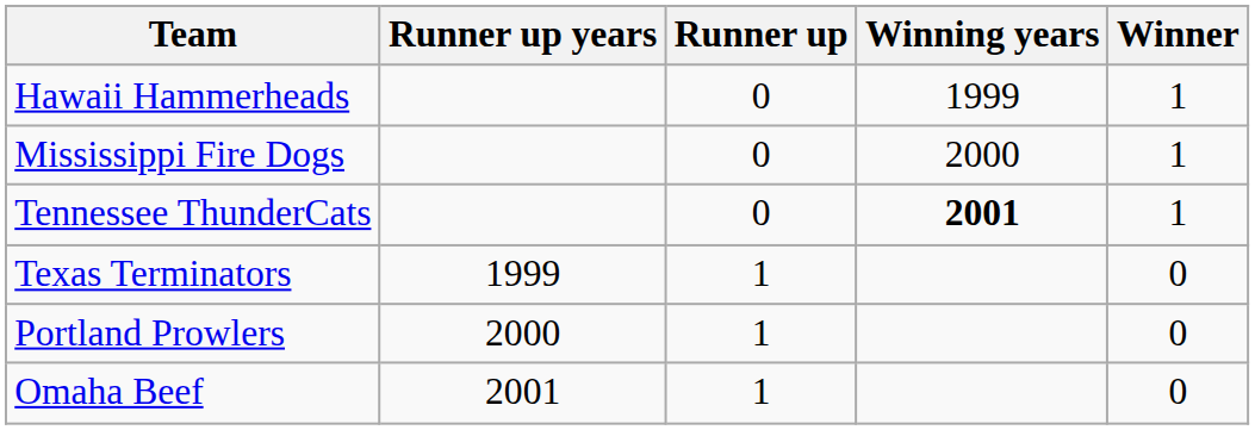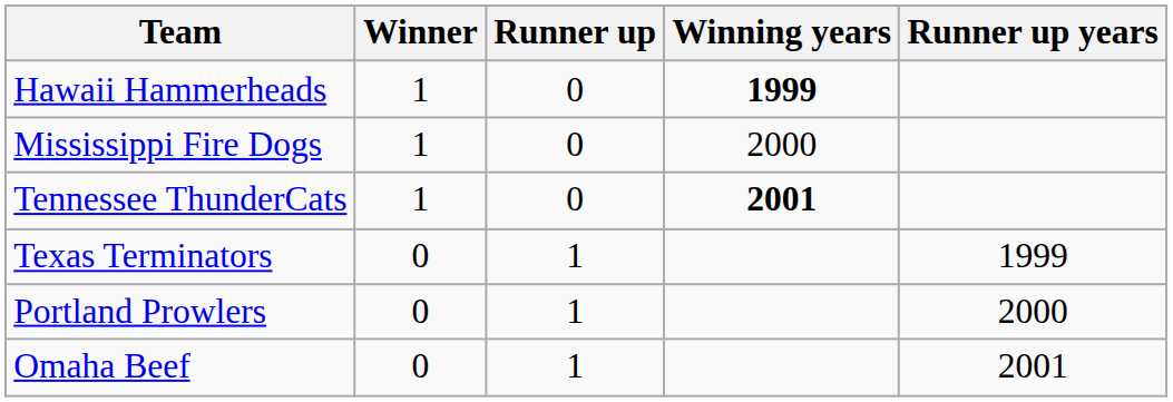columns swapped: Winner <-> Runner up years
Hawaii Hammerheads | Winning years: normal -> bold
